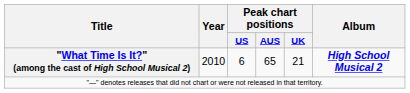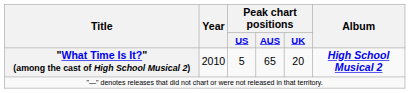"What Time Is It?" (among the cast of High School Musical 2) | Peak chart positions / US: 6 -> 5
"What Time Is It?" (among the cast of High School Musical 2) | Peak chart positions / UK: 21 -> 20
